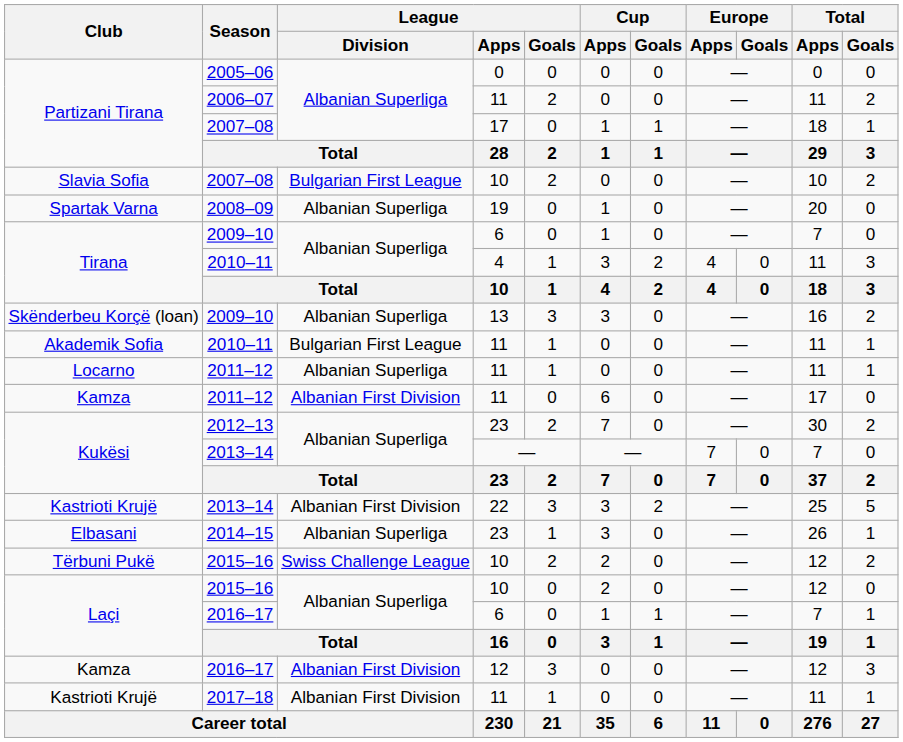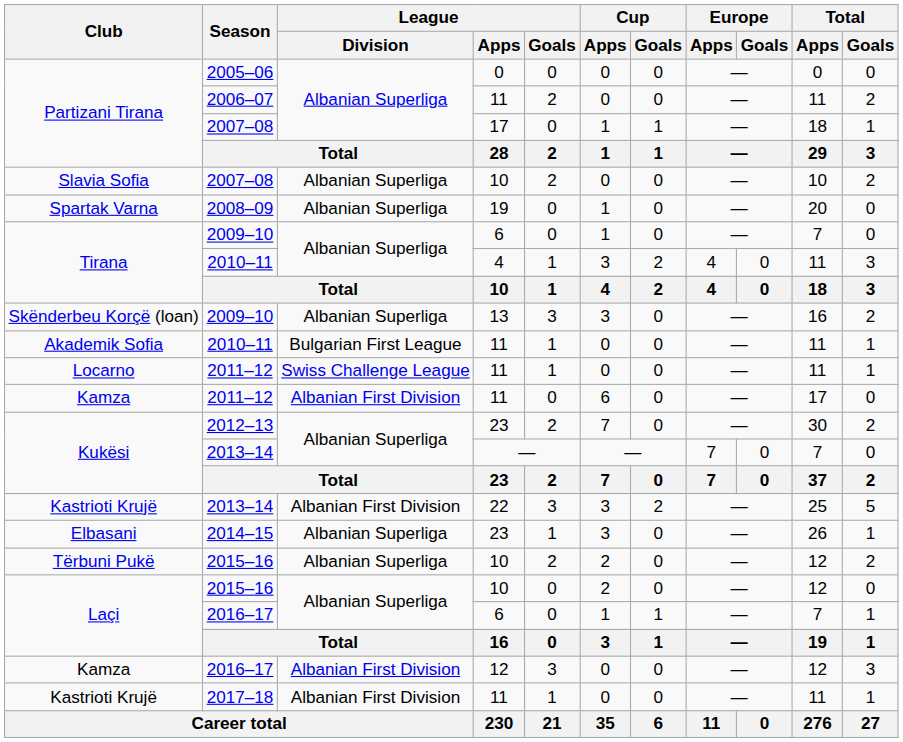Slavia Sofia | League / Division: Bulgarian First League -> Albanian Superliga
Locarno | League / Division: Albanian Superliga -> Swiss Challenge League
Tërbuni Pukë | League / Division: Swiss Challenge League -> Albanian Superliga
